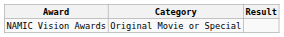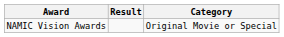columns swapped: Category <-> Result
